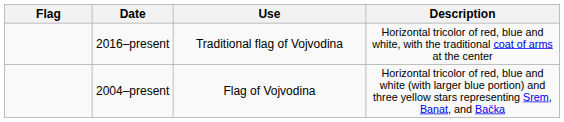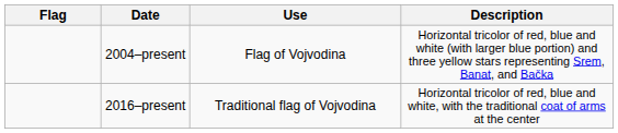rows swapped: 2004–present <-> 2016–present
